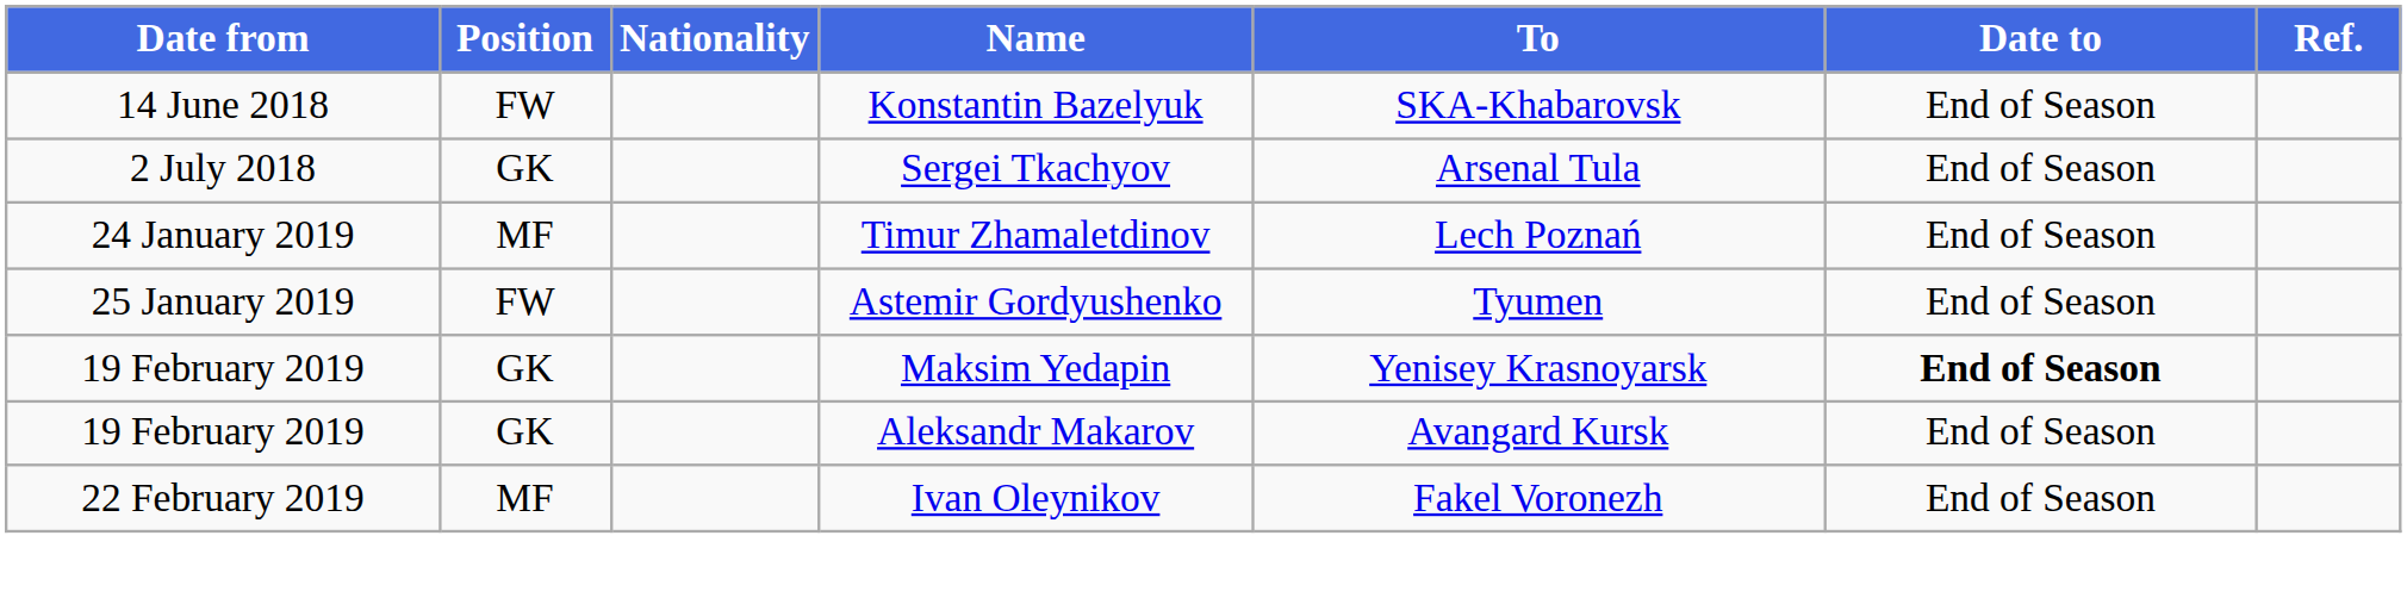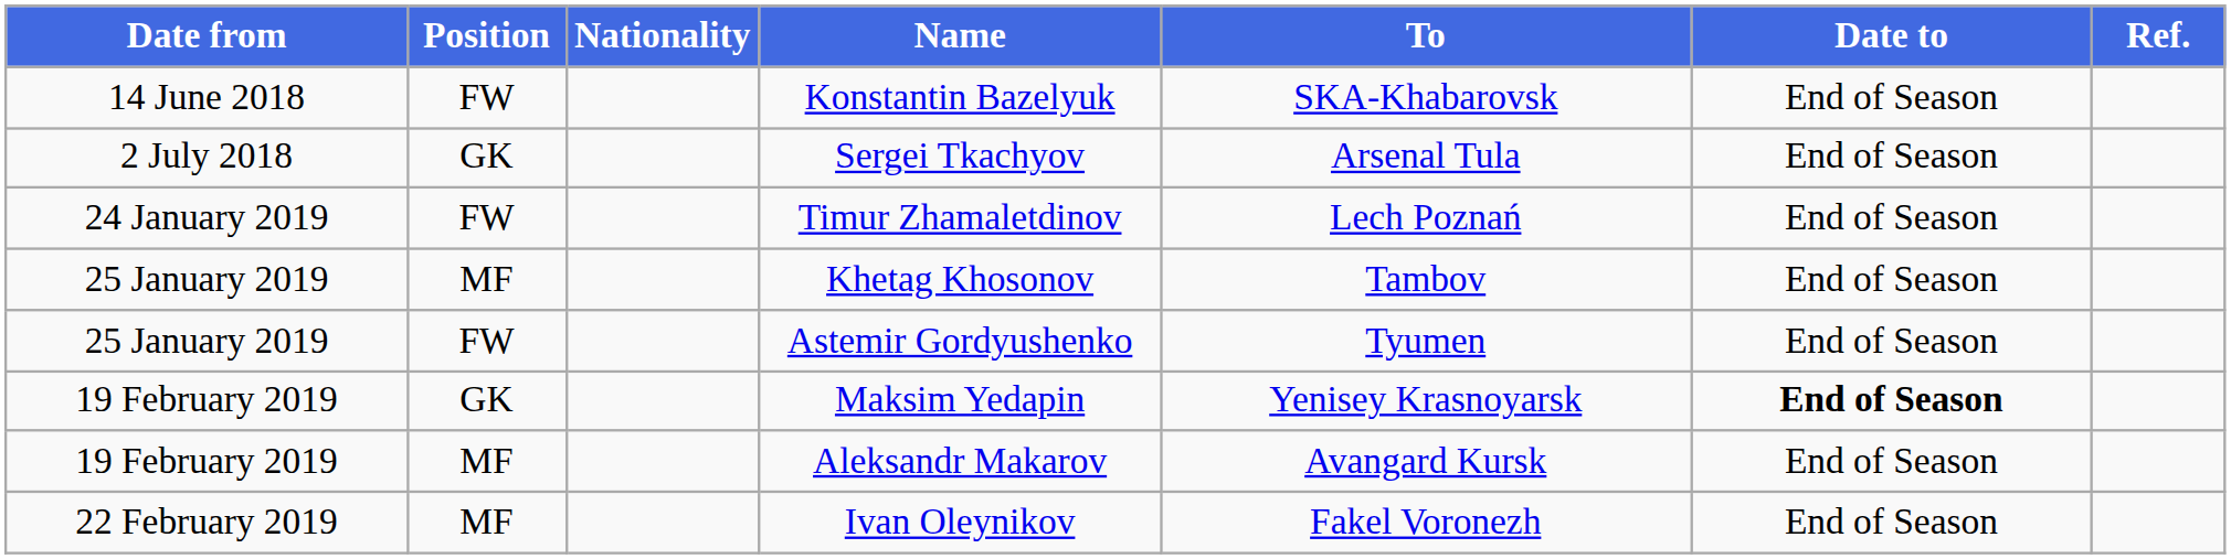Timur Zhamaletdinov | Position: MF -> FW
+ row: 25 January 2019 | MF | Khetag Khosonov | Tambov | End of Season
Aleksandr Makarov | Position: GK -> MF
